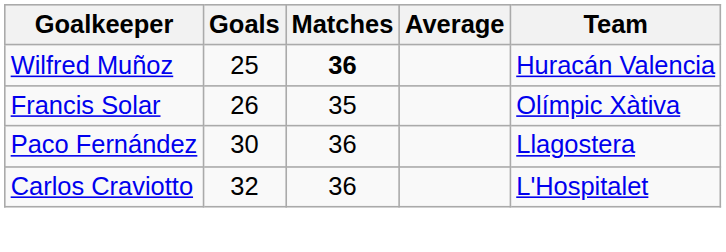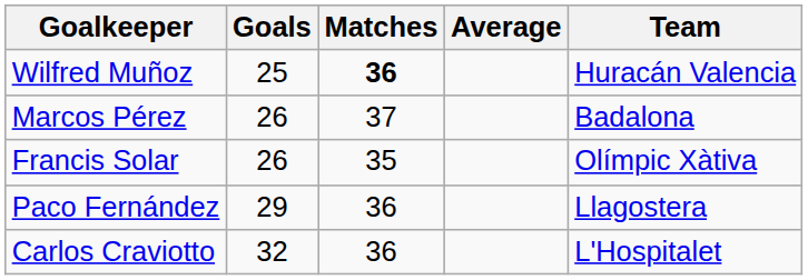+ row: Marcos Pérez | 26 | 37 | Badalona
Paco Fernández | Goals: 30 -> 29
